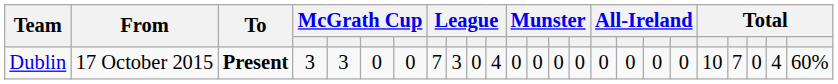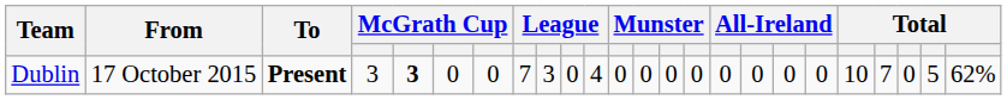Dublin | column 5: normal -> bold
Dublin | column 23: 4 -> 5
Dublin | column 24: 60% -> 62%
